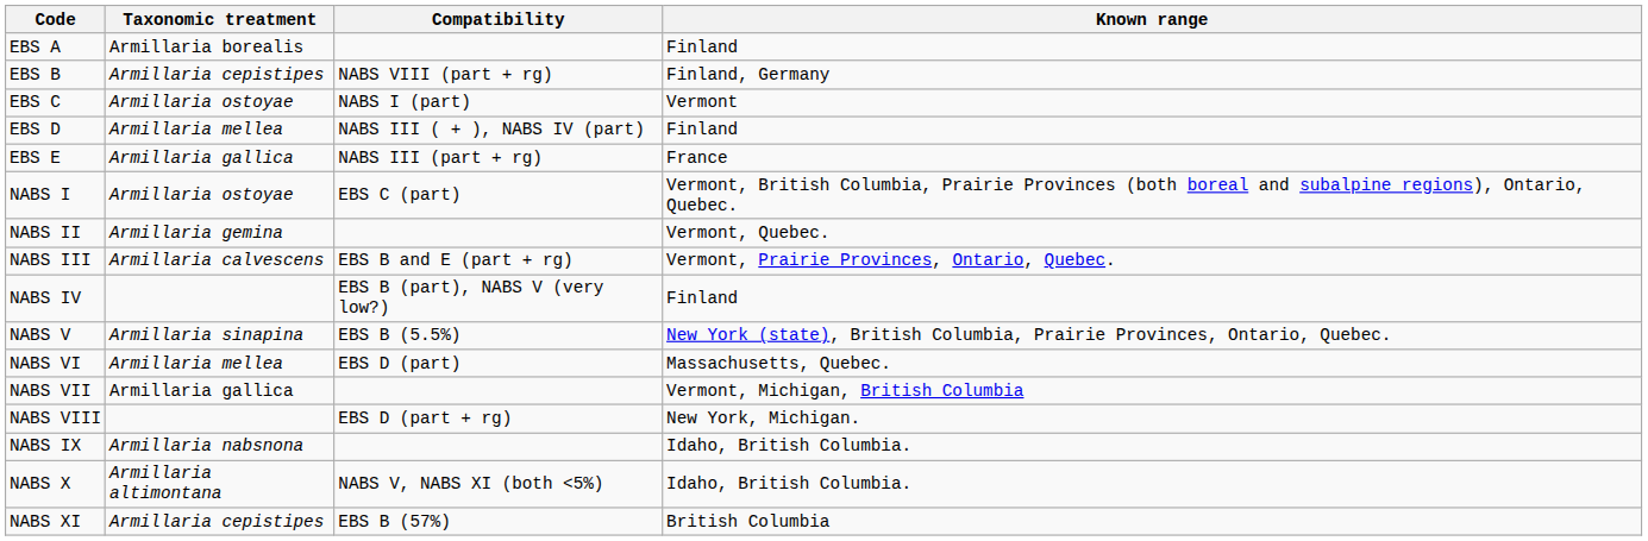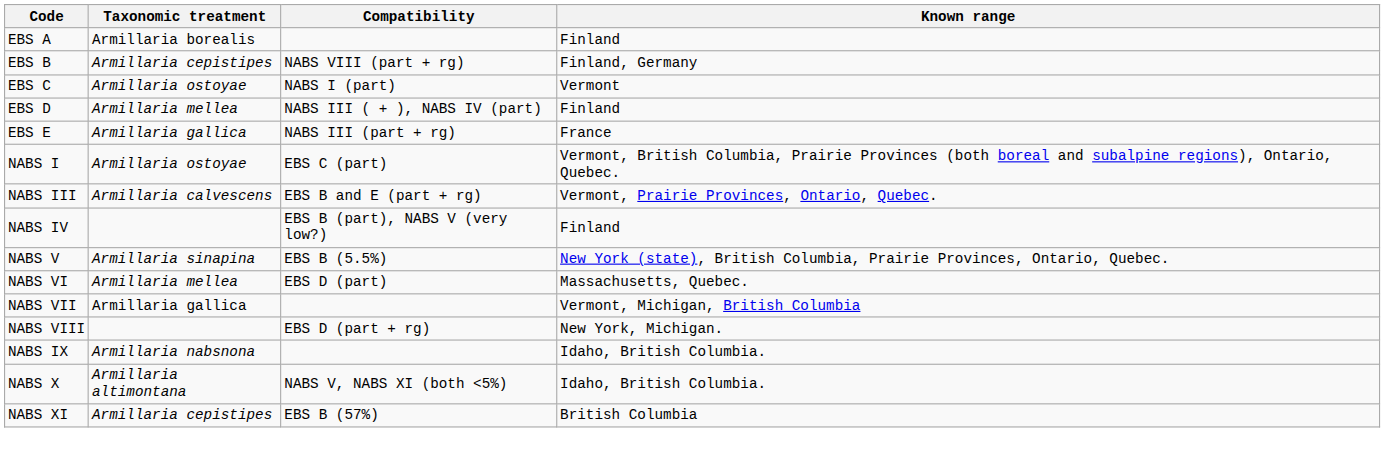- row: NABS II | Armillaria gemina | Vermont, Quebec.
